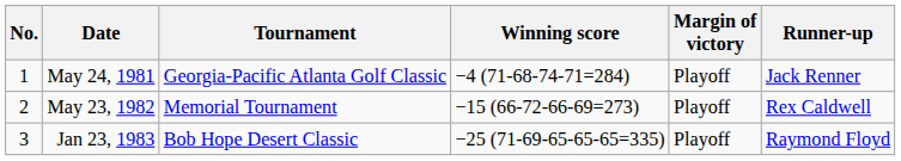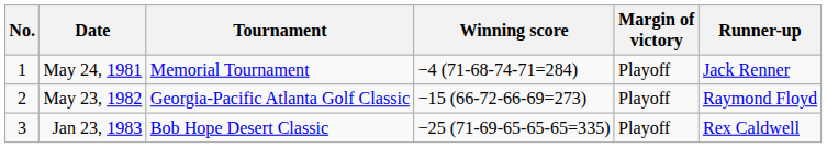May 24, 1981 | Tournament: Georgia-Pacific Atlanta Golf Classic -> Memorial Tournament
May 23, 1982 | Tournament: Memorial Tournament -> Georgia-Pacific Atlanta Golf Classic
May 23, 1982 | Runner-up: Rex Caldwell -> Raymond Floyd
Jan 23, 1983 | Runner-up: Raymond Floyd -> Rex Caldwell
